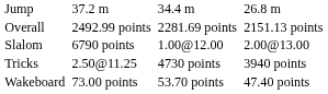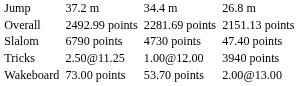Slalom | column 5: 1.00@12.00 -> 4730 points
Slalom | column 7: 2.00@13.00 -> 47.40 points
Tricks | column 5: 4730 points -> 1.00@12.00
Wakeboard | column 7: 47.40 points -> 2.00@13.00
